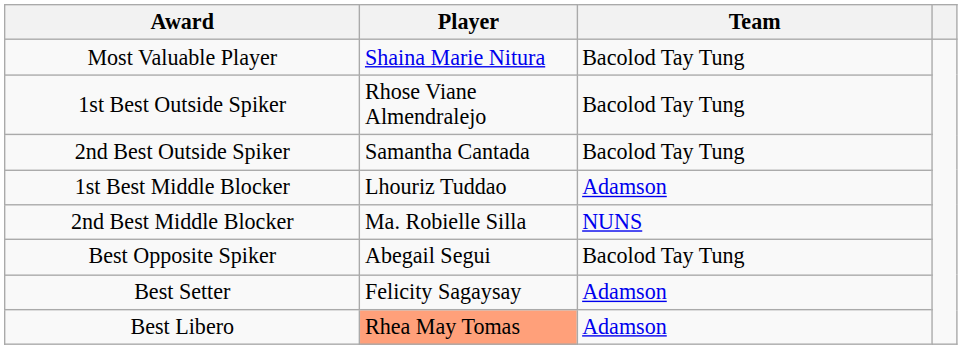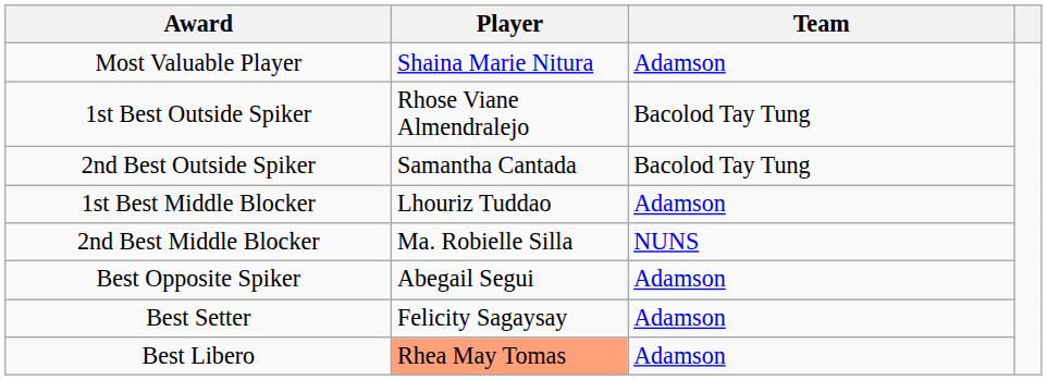Most Valuable Player | Team: Bacolod Tay Tung -> Adamson
Best Opposite Spiker | Team: Bacolod Tay Tung -> Adamson
